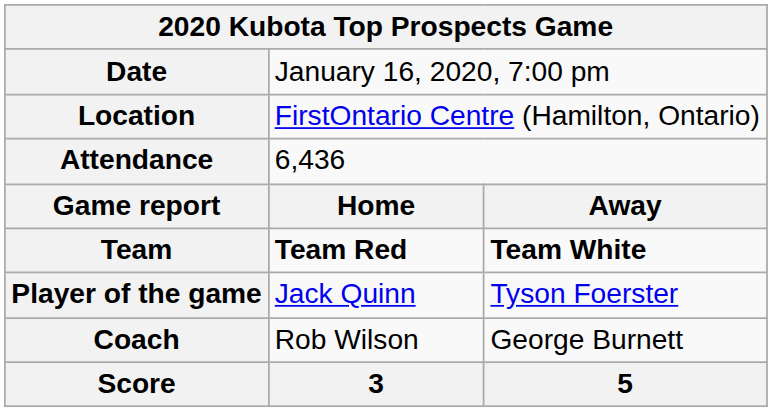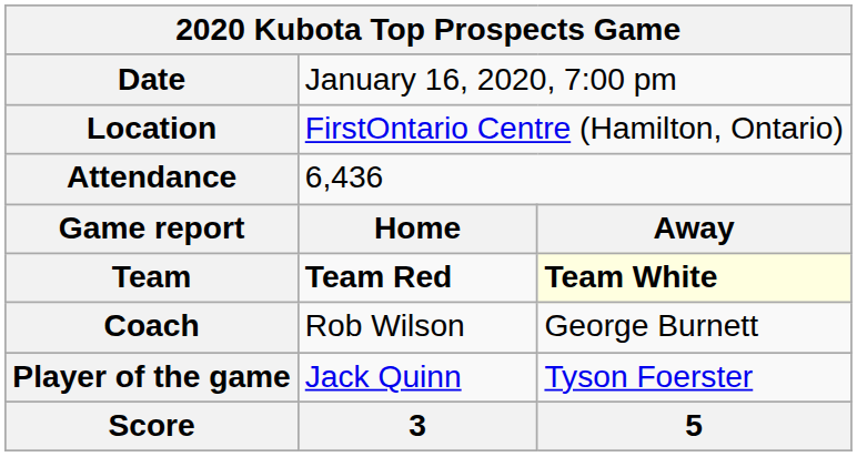Team | column 3: no background -> lightyellow background
rows swapped: Coach <-> Player of the game
